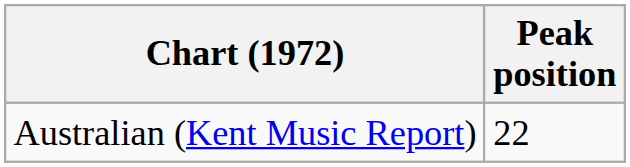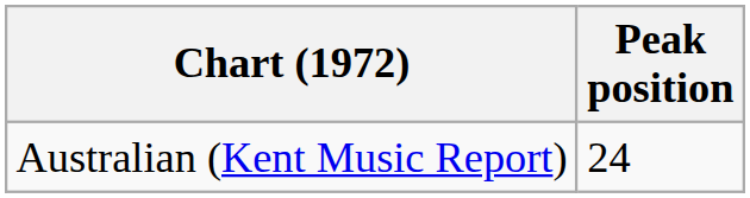Australian (Kent Music Report) | Peak position: 22 -> 24
